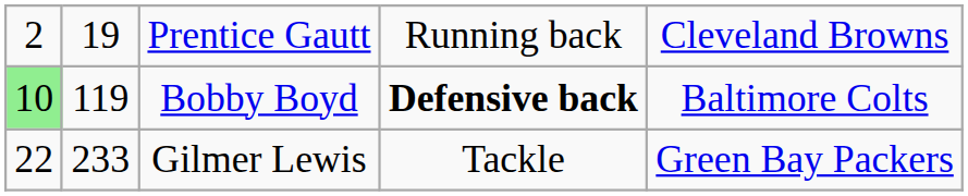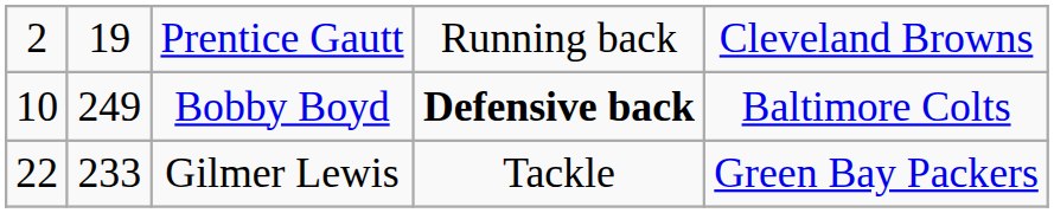Bobby Boyd | column 1: lightgreen background -> no background
Bobby Boyd | column 2: 119 -> 249
